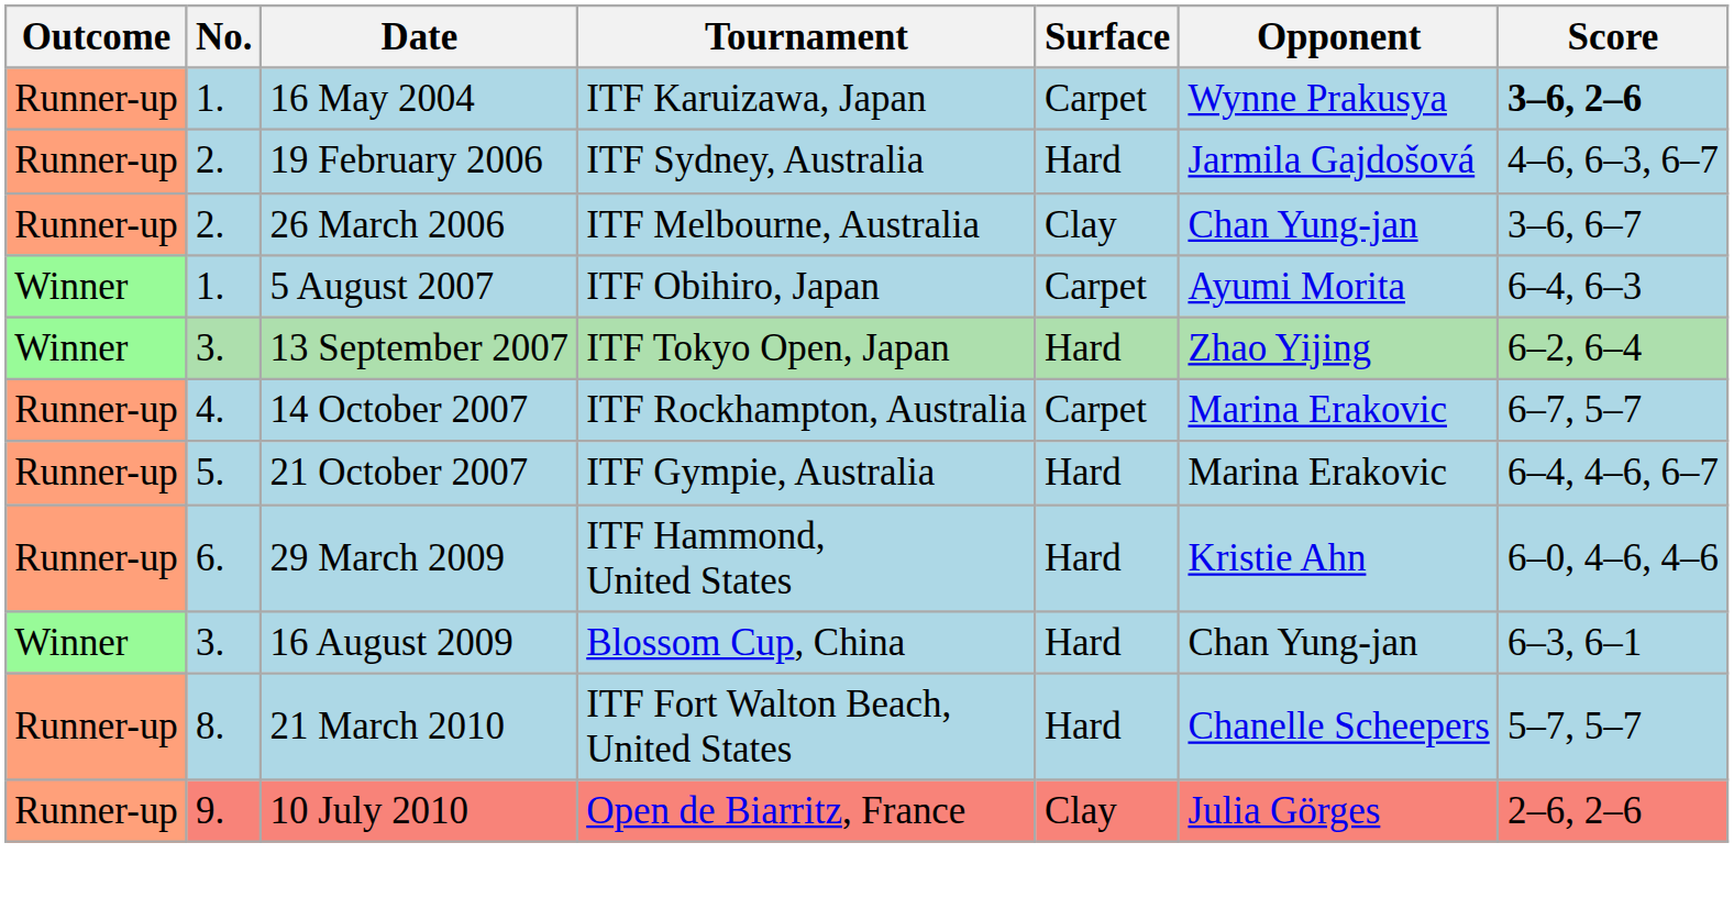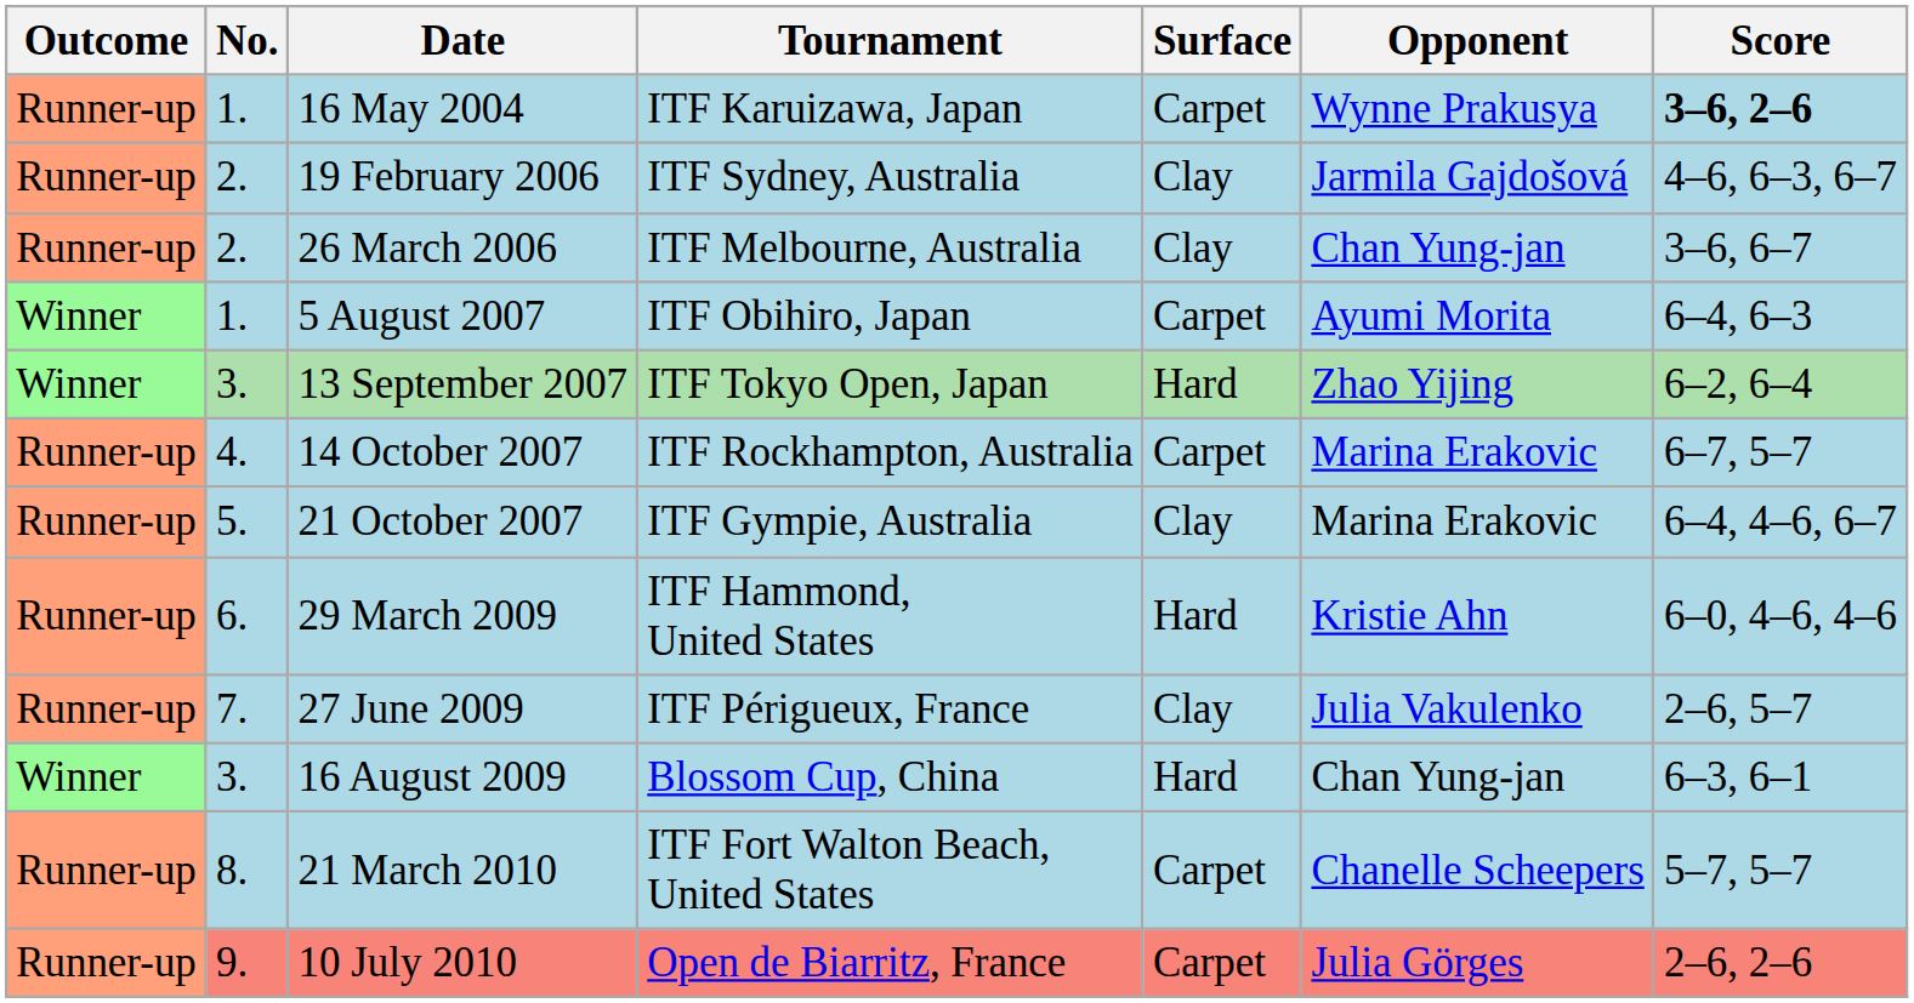19 February 2006 | Surface: Hard -> Clay
21 October 2007 | Surface: Hard -> Clay
+ row: Runner-up | 7. | 27 June 2009 | ITF Périgueux, France | Clay | Julia Vakulenko | 2–6, 5–7
21 March 2010 | Surface: Hard -> Carpet
10 July 2010 | Surface: Clay -> Carpet
